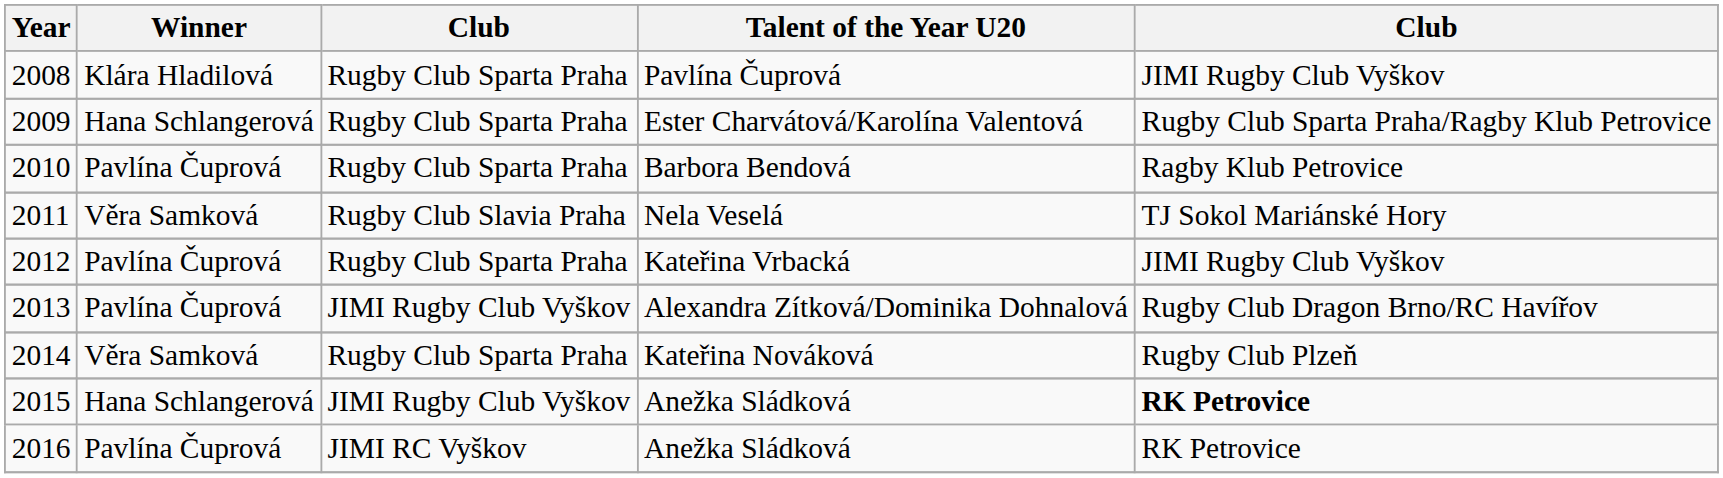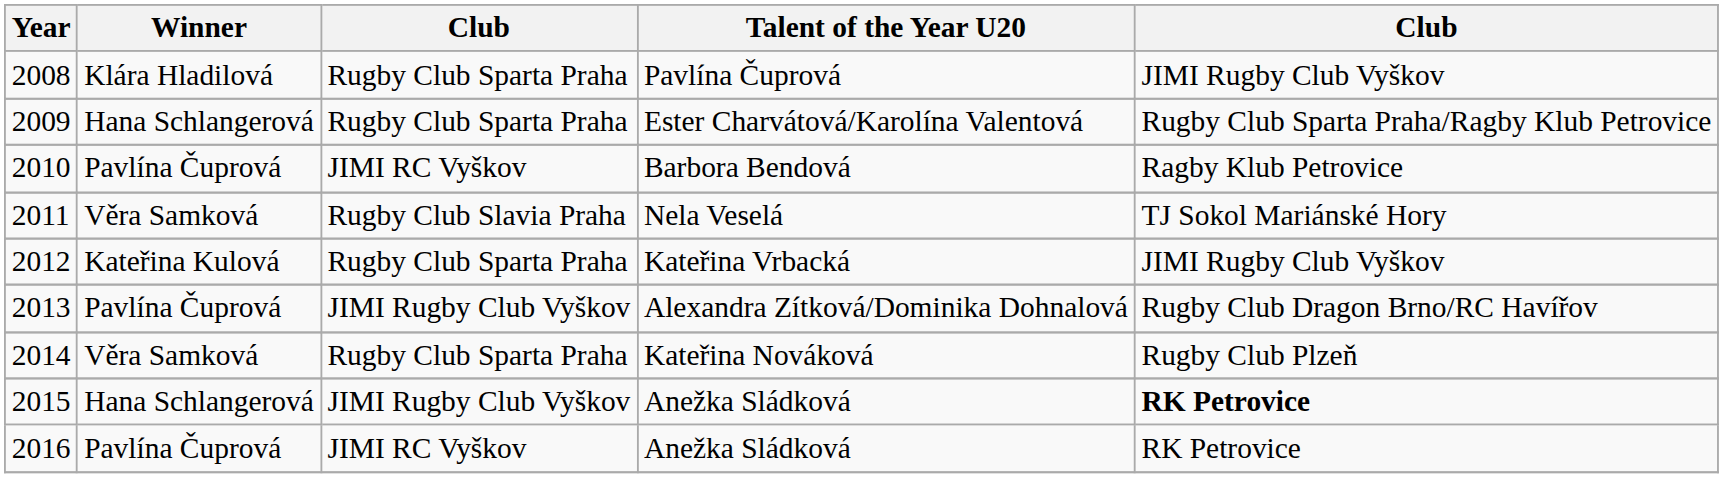2010 | column 3: Rugby Club Sparta Praha -> JIMI RC Vyškov
2012 | Winner: Pavlína Čuprová -> Kateřina Kulová
